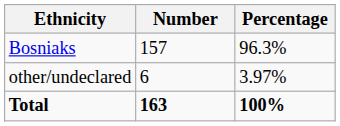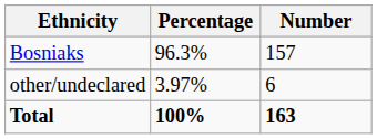columns swapped: Number <-> Percentage
